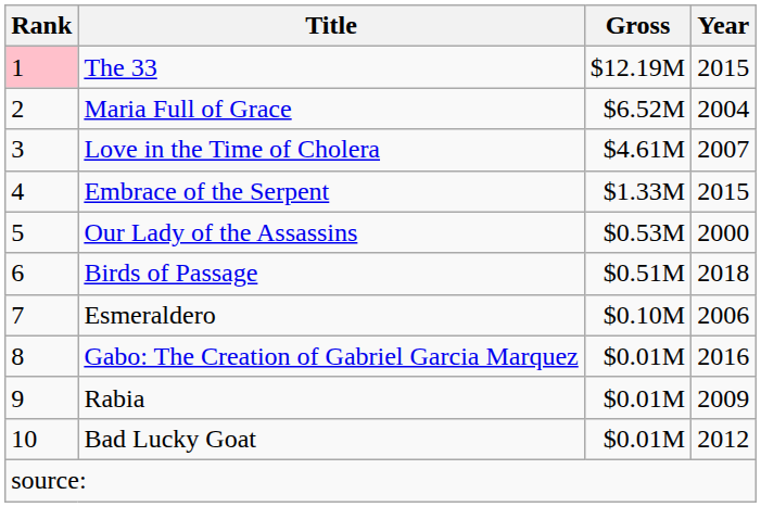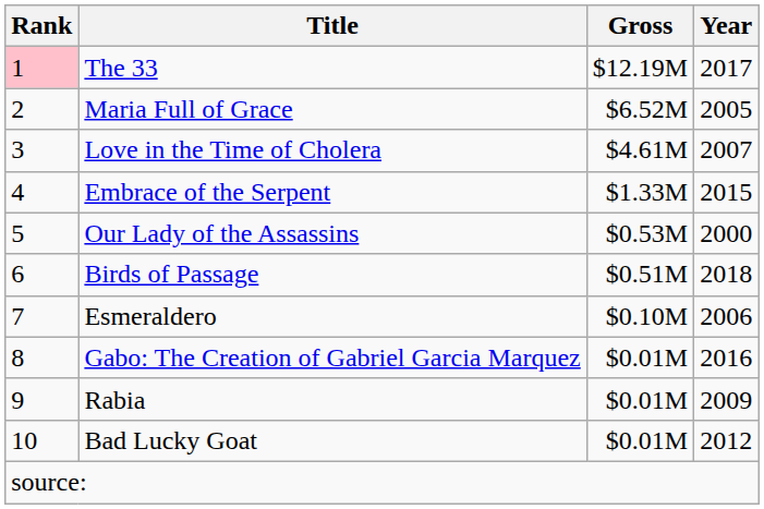The 33 | Year: 2015 -> 2017
Maria Full of Grace | Year: 2004 -> 2005
